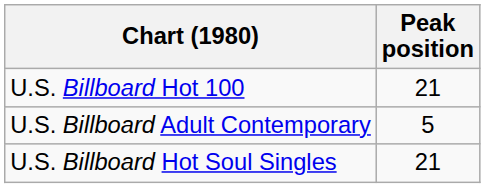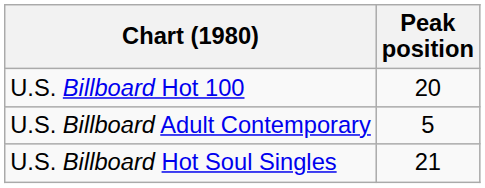U.S. Billboard Hot 100 | Peak position: 21 -> 20
